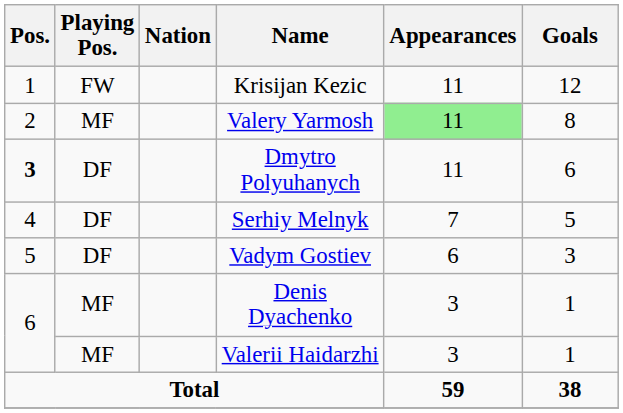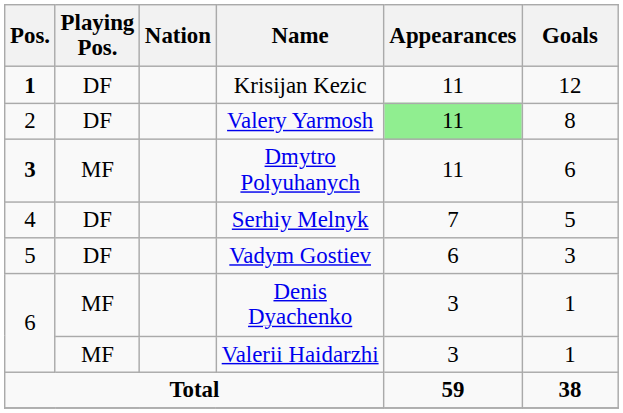Krisijan Kezic | Pos.: normal -> bold
Krisijan Kezic | Playing Pos.: FW -> DF
Valery Yarmosh | Playing Pos.: MF -> DF
Dmytro Polyuhanych | Playing Pos.: DF -> MF
